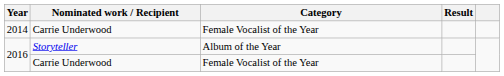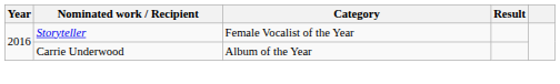- row: 2014 | Carrie Underwood | Female Vocalist of the Year
2016 / Storyteller | Category: Album of the Year -> Female Vocalist of the Year
2016 / Carrie Underwood | Category: Female Vocalist of the Year -> Album of the Year
